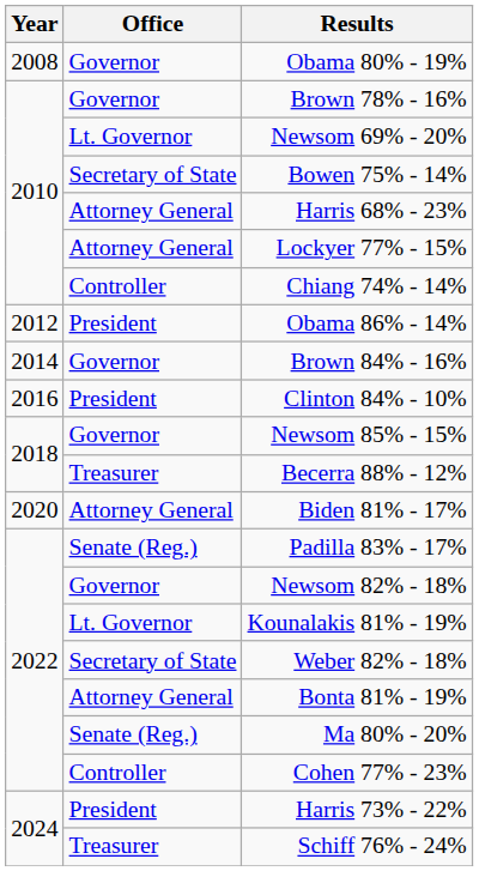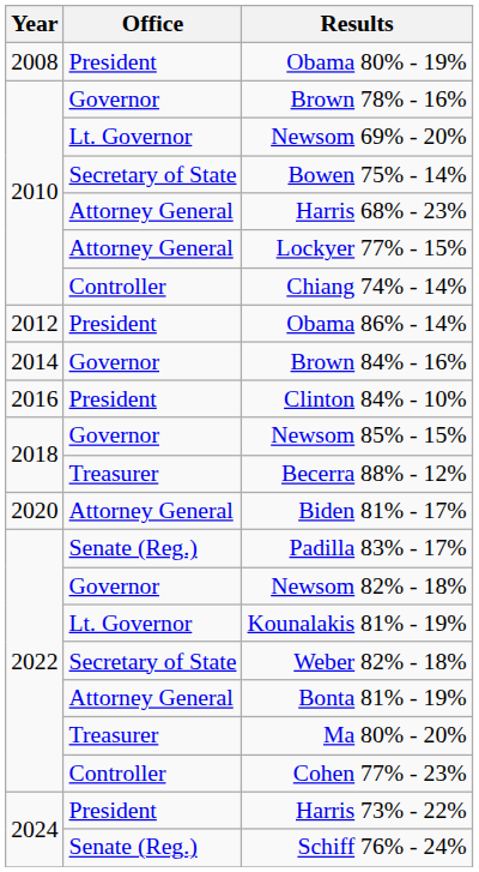Obama 80% - 19% | Office: Governor -> President
Ma 80% - 20% | Office: Senate (Reg.) -> Treasurer
Schiff 76% - 24% | Office: Treasurer -> Senate (Reg.)
